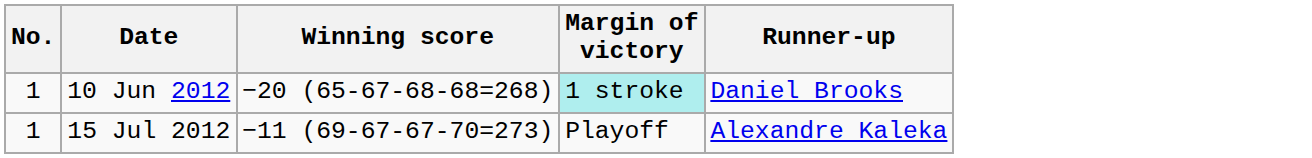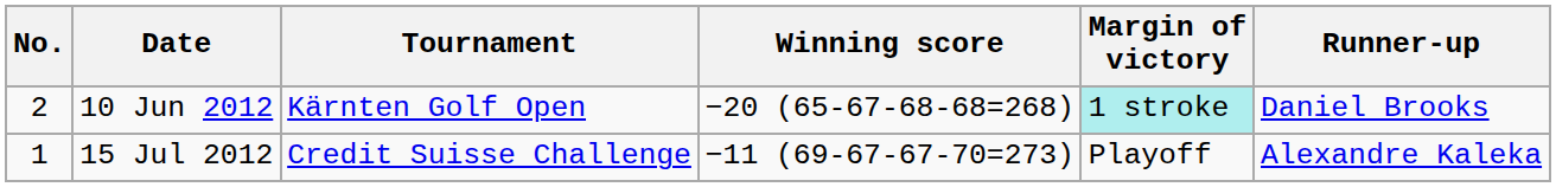+ column: Tournament | Kärnten Golf Open | Credit Suisse Challenge
10 Jun 2012 | No.: 1 -> 2
